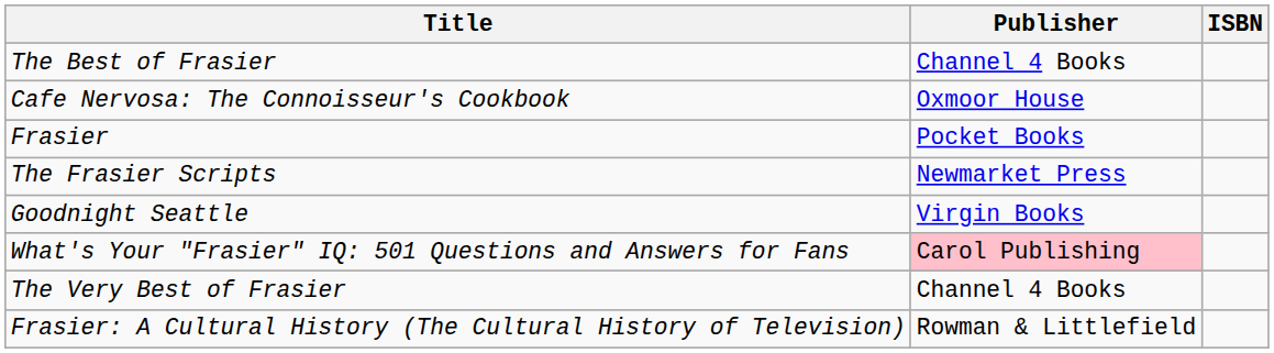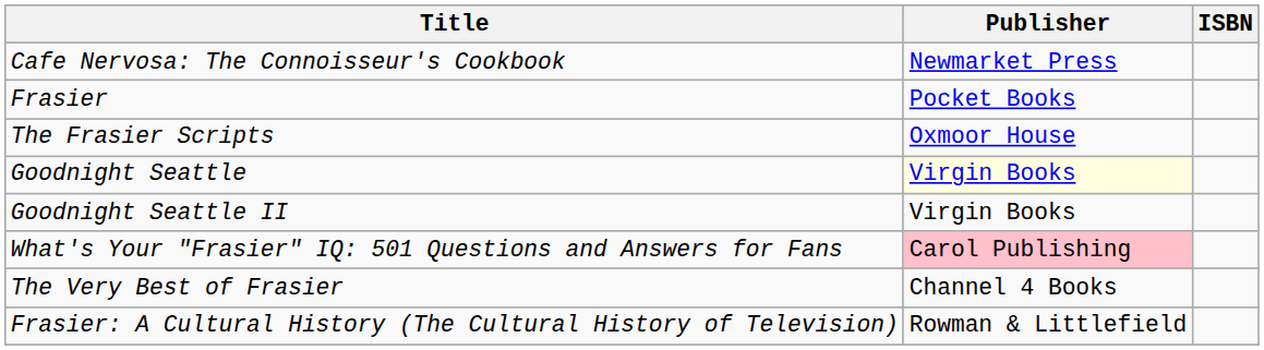- row: The Best of Frasier | Channel 4 Books
Cafe Nervosa: The Connoisseur's Cookbook | Publisher: Oxmoor House -> Newmarket Press
The Frasier Scripts | Publisher: Newmarket Press -> Oxmoor House
Goodnight Seattle | Publisher: no background -> lightyellow background
+ row: Goodnight Seattle II | Virgin Books
